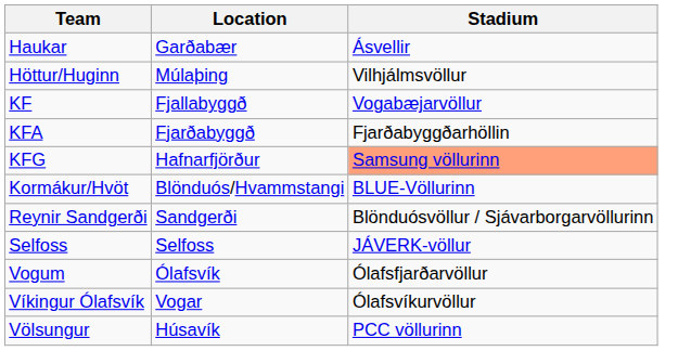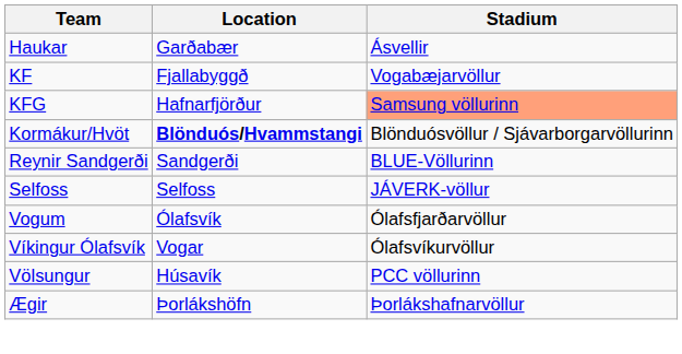- row: Höttur/Huginn | Múlaþing | Vilhjálmsvöllur
- row: KFA | Fjarðabyggð | Fjarðabyggðarhöllin
Kormákur/Hvöt | Location: normal -> bold
Kormákur/Hvöt | Stadium: BLUE-Völlurinn -> Blönduósvöllur / Sjávarborgarvöllurinn
Reynir Sandgerði | Stadium: Blönduósvöllur / Sjávarborgarvöllurinn -> BLUE-Völlurinn
+ row: Ægir | Þorlákshöfn | Þorlákshafnarvöllur
